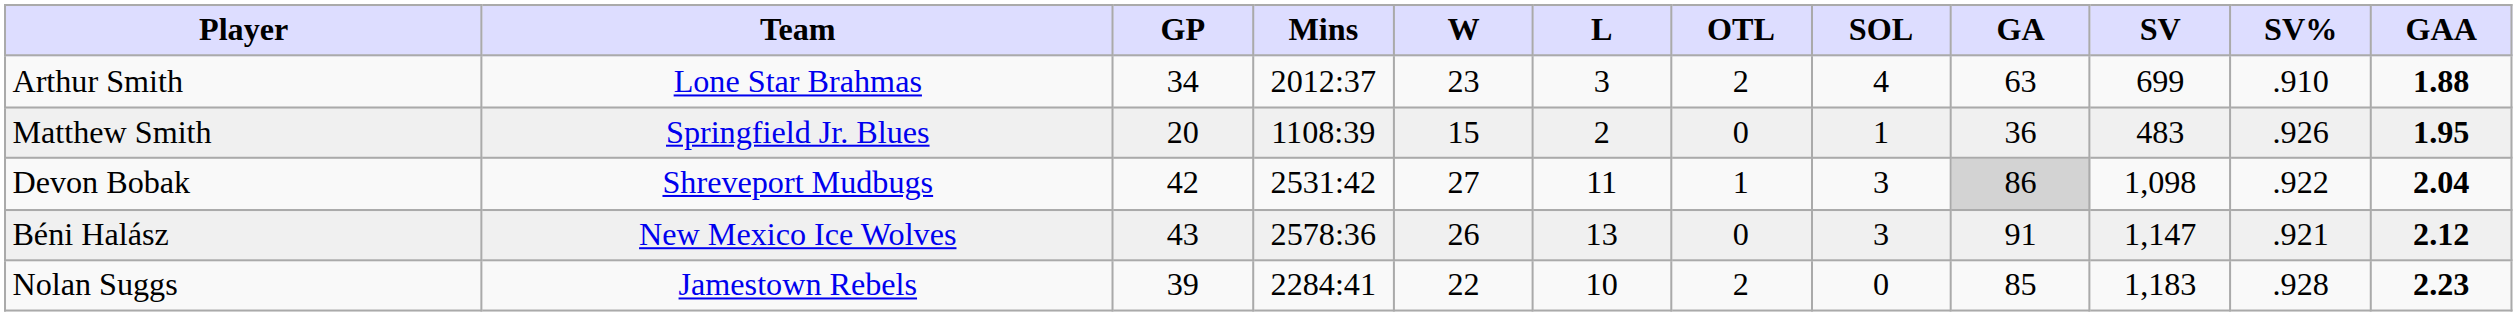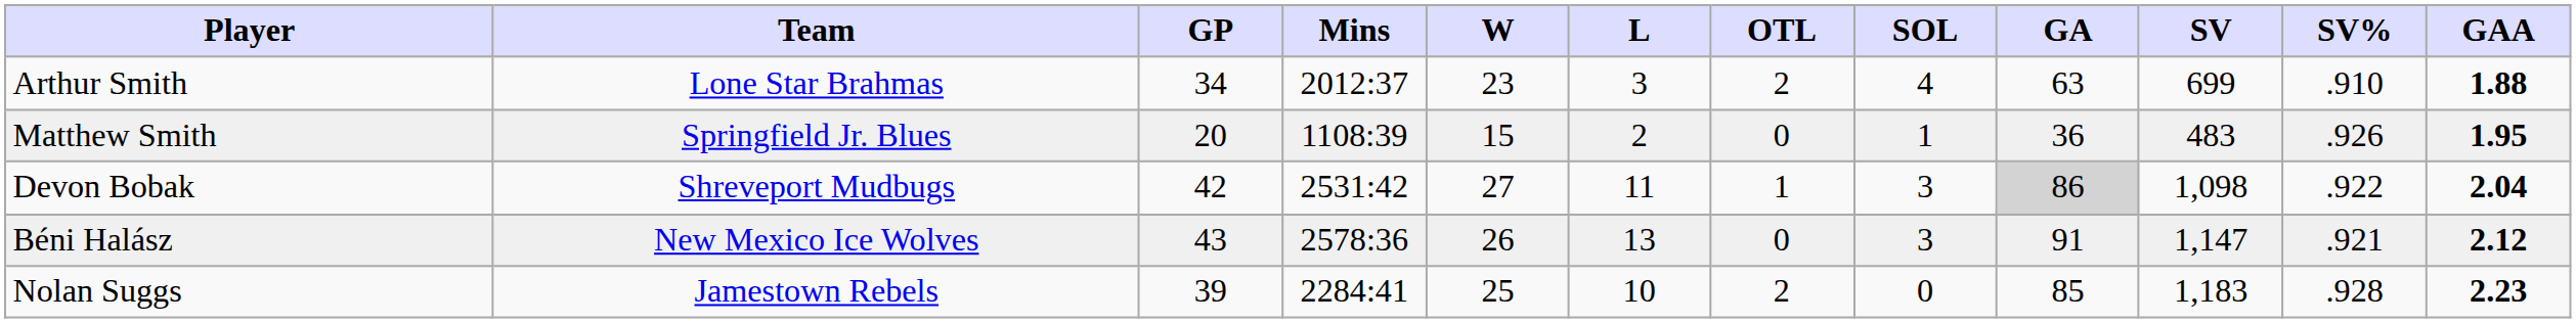Nolan Suggs | W: 22 -> 25
